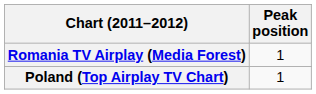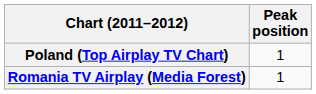rows swapped: Poland (Top Airplay TV Chart) <-> Romania TV Airplay (Media Forest)
